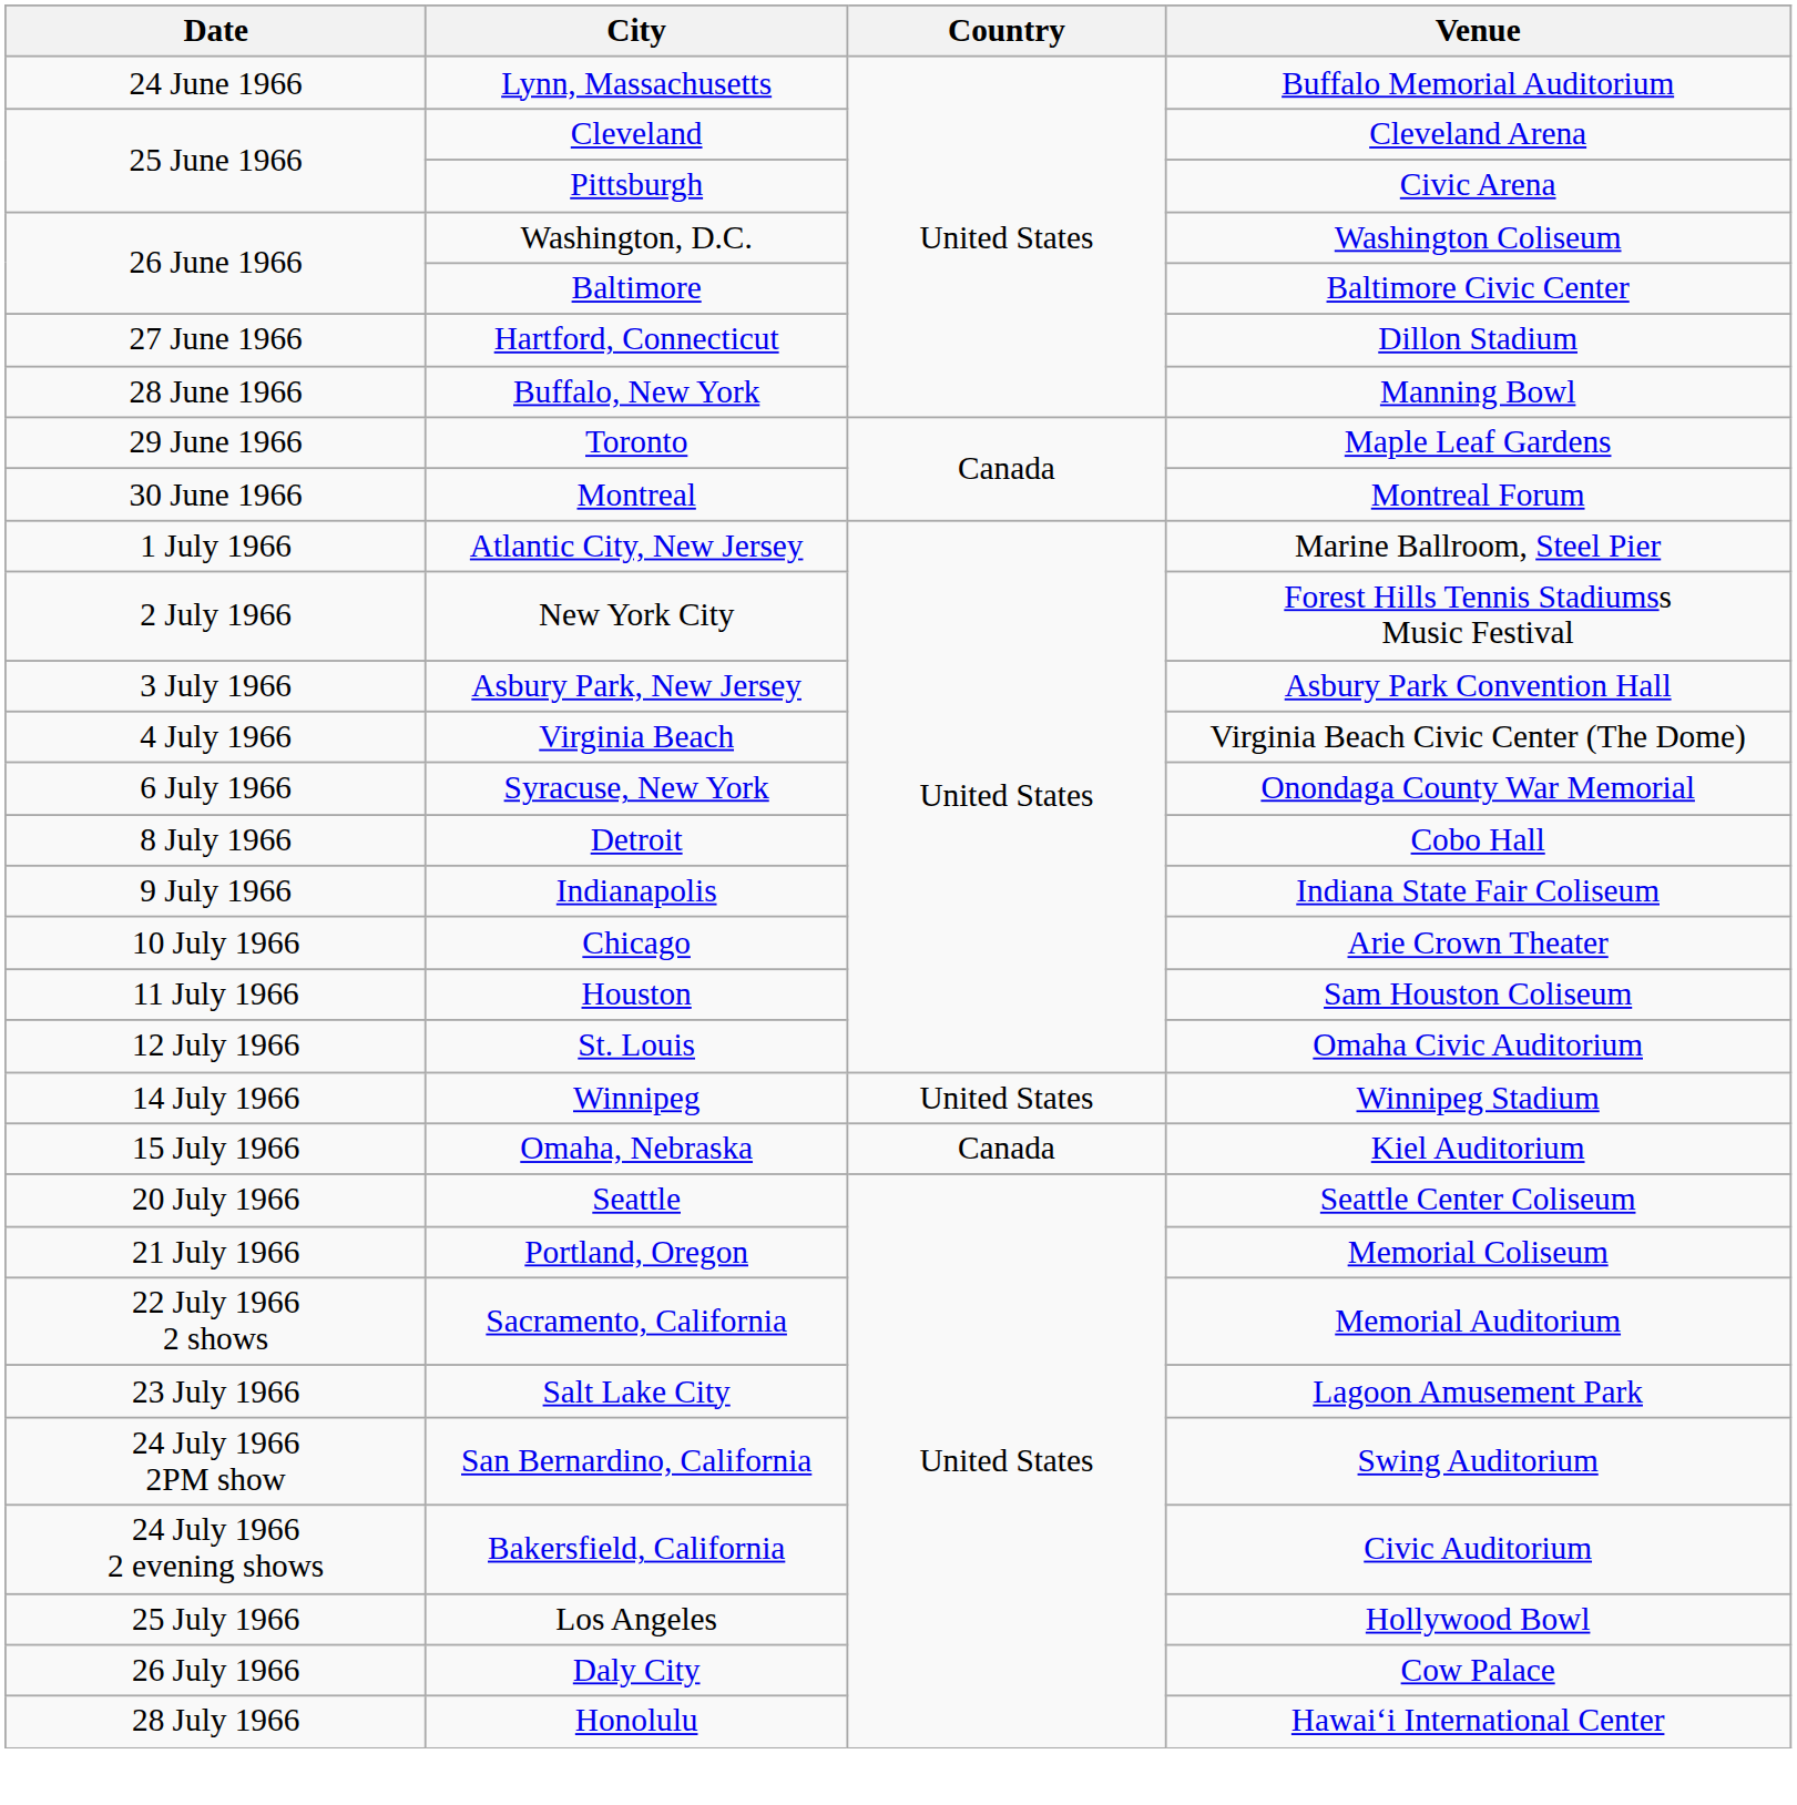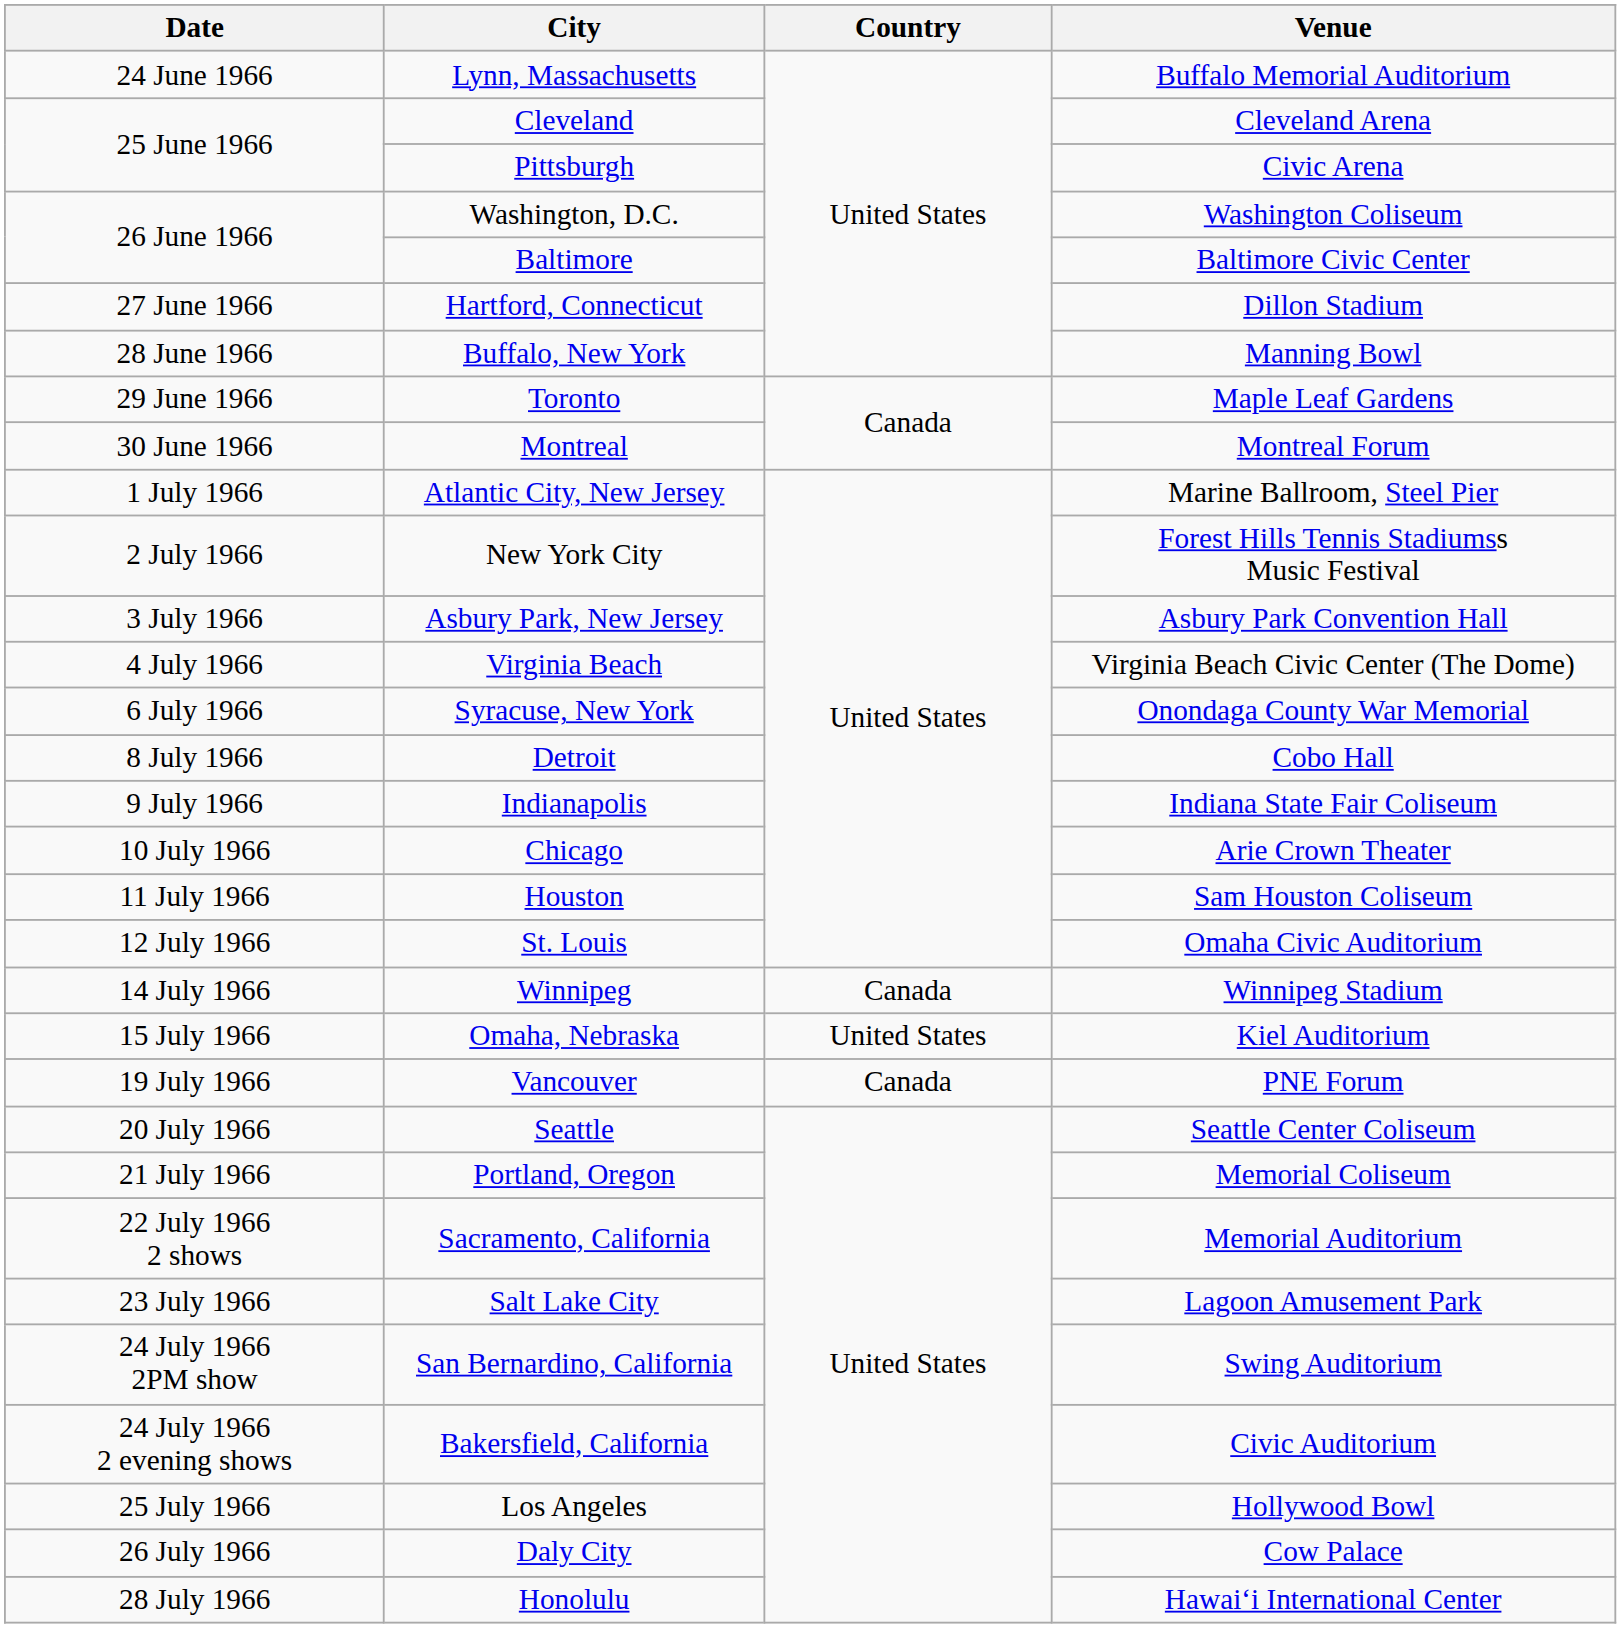Winnipeg | Country: United States -> Canada
Omaha, Nebraska | Country: Canada -> United States
+ row: 19 July 1966 | Vancouver | Canada | PNE Forum
